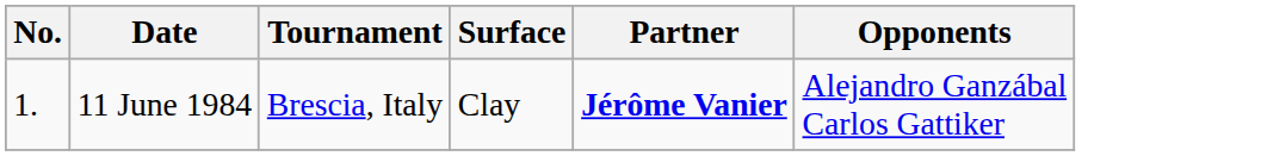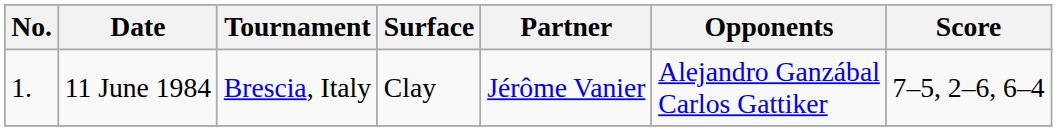+ column: Score | 7–5, 2–6, 6–4
11 June 1984 | Partner: bold -> normal
